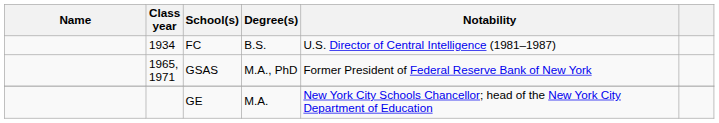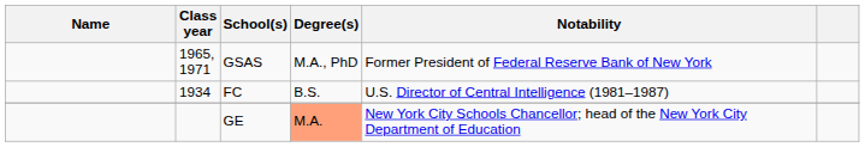rows swapped: FC <-> GSAS
GE | Degree(s): no background -> lightsalmon background
